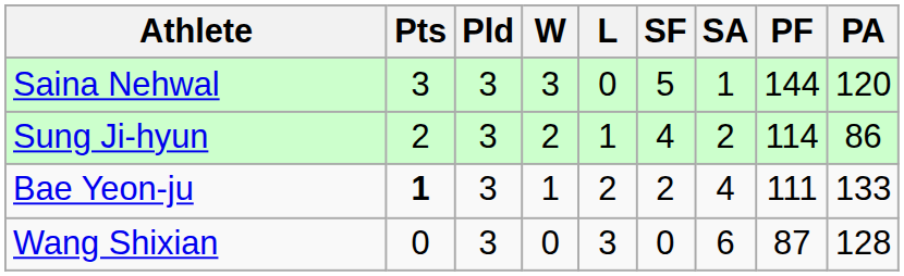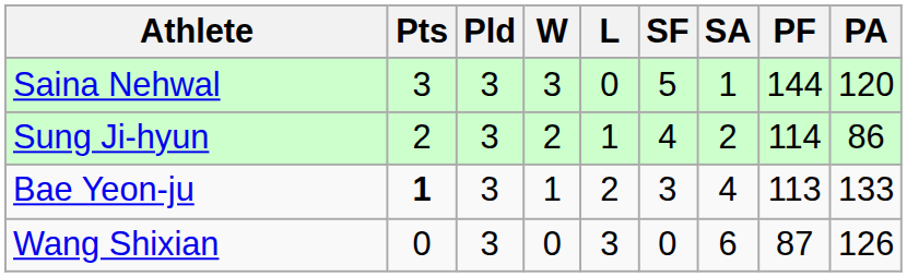Bae Yeon-ju | SF: 2 -> 3
Bae Yeon-ju | PF: 111 -> 113
Wang Shixian | PA: 128 -> 126
